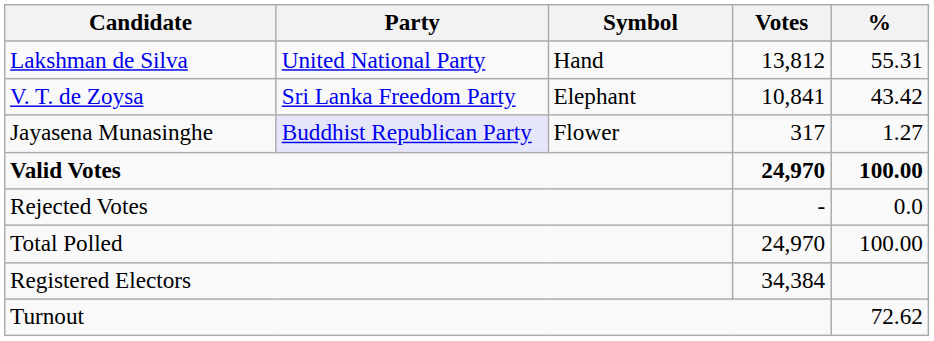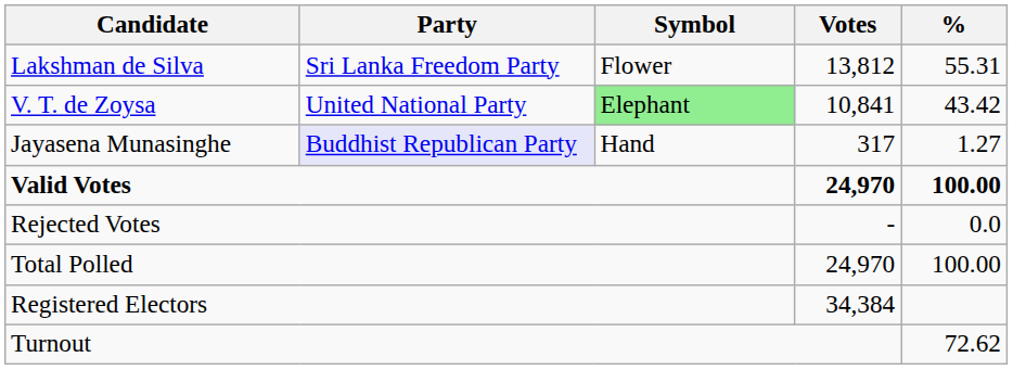Lakshman de Silva | Party: United National Party -> Sri Lanka Freedom Party
Lakshman de Silva | Symbol: Hand -> Flower
V. T. de Zoysa | Party: Sri Lanka Freedom Party -> United National Party
V. T. de Zoysa | Symbol: no background -> lightgreen background
Jayasena Munasinghe | Symbol: Flower -> Hand
